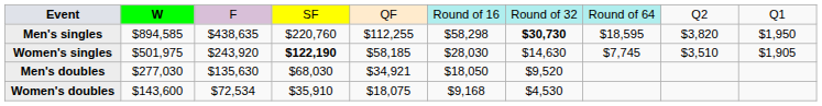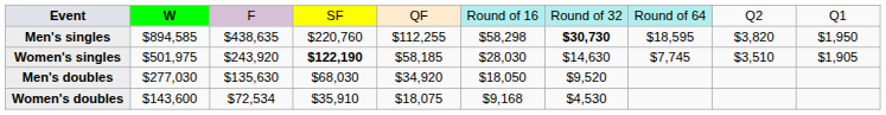Men's doubles | column 5: $34,921 -> $34,920
